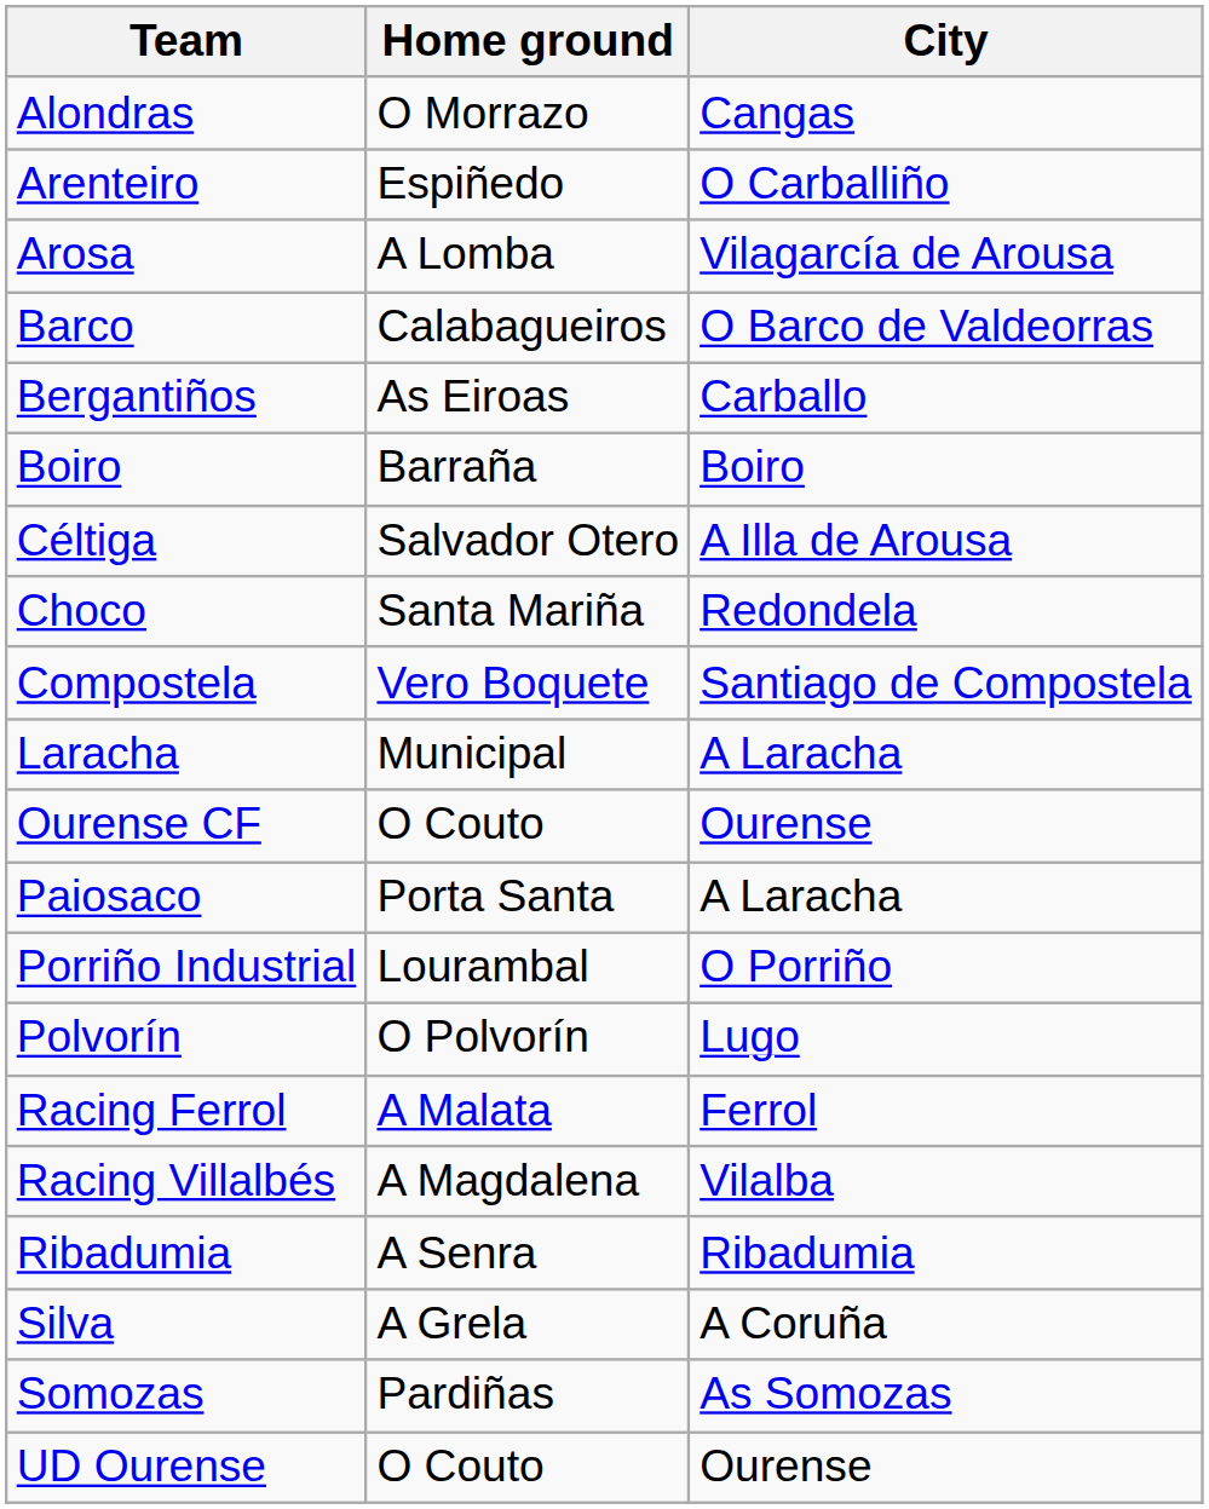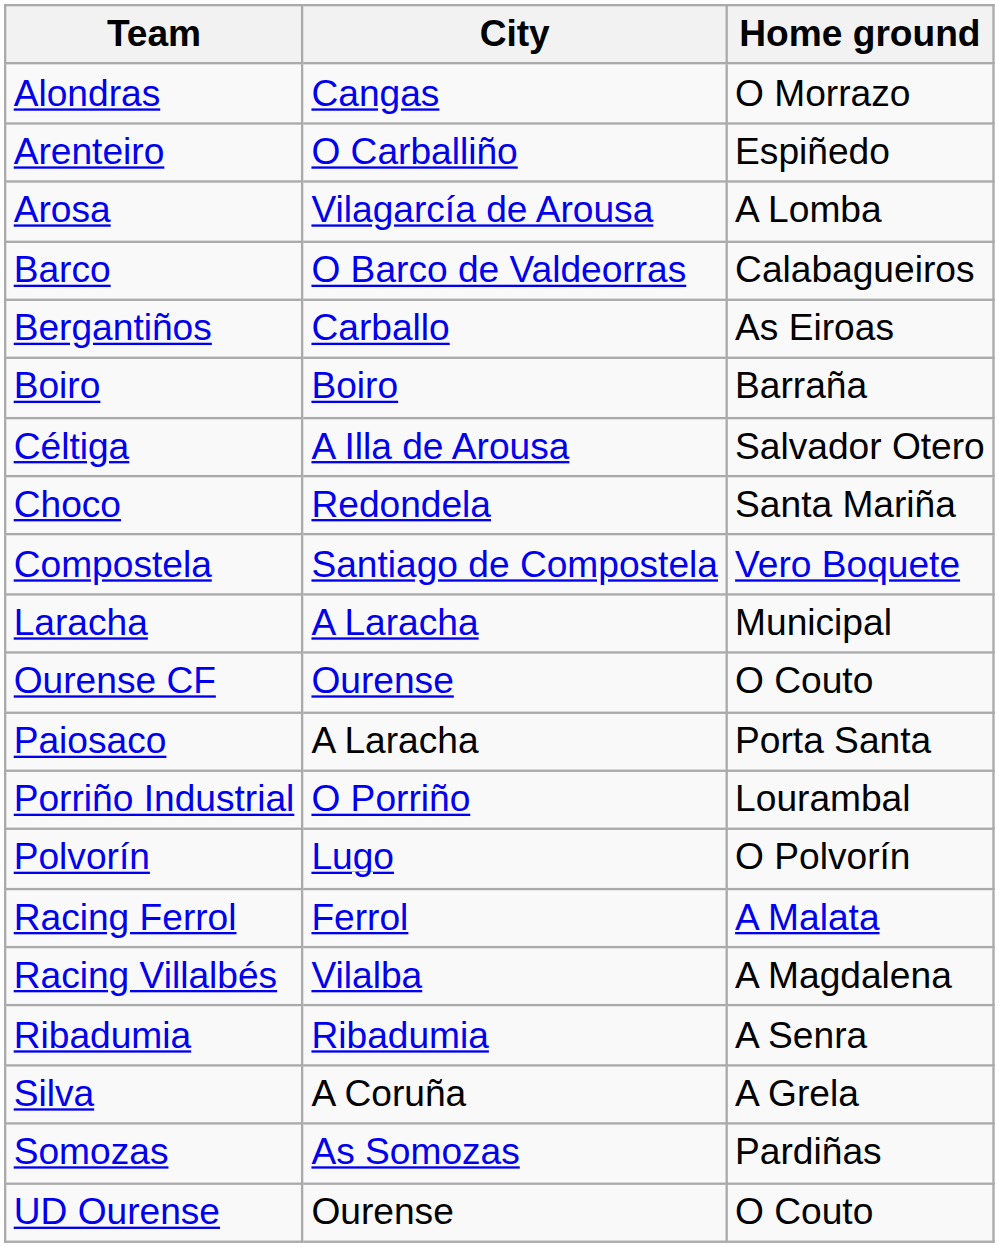columns swapped: City <-> Home ground
